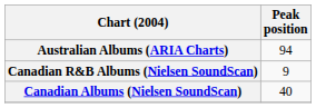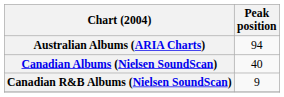rows swapped: Canadian Albums (Nielsen SoundScan) <-> Canadian R&B Albums (Nielsen SoundScan)
